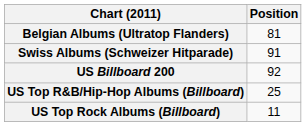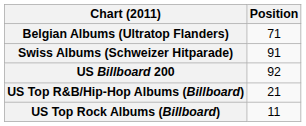Belgian Albums (Ultratop Flanders) | Position: 81 -> 71
US Top R&B/Hip-Hop Albums (Billboard) | Position: 25 -> 21
